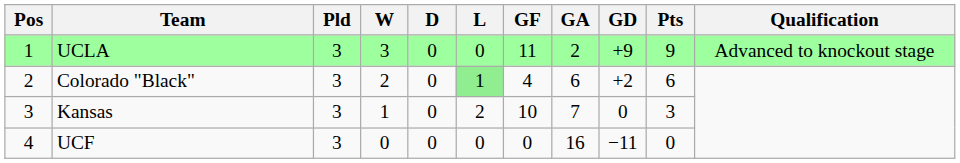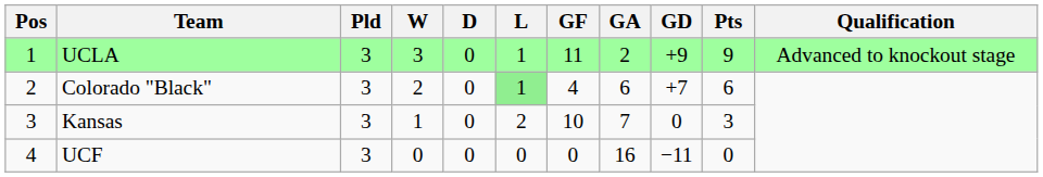UCLA | L: 0 -> 1
Colorado "Black" | GD: +2 -> +7
